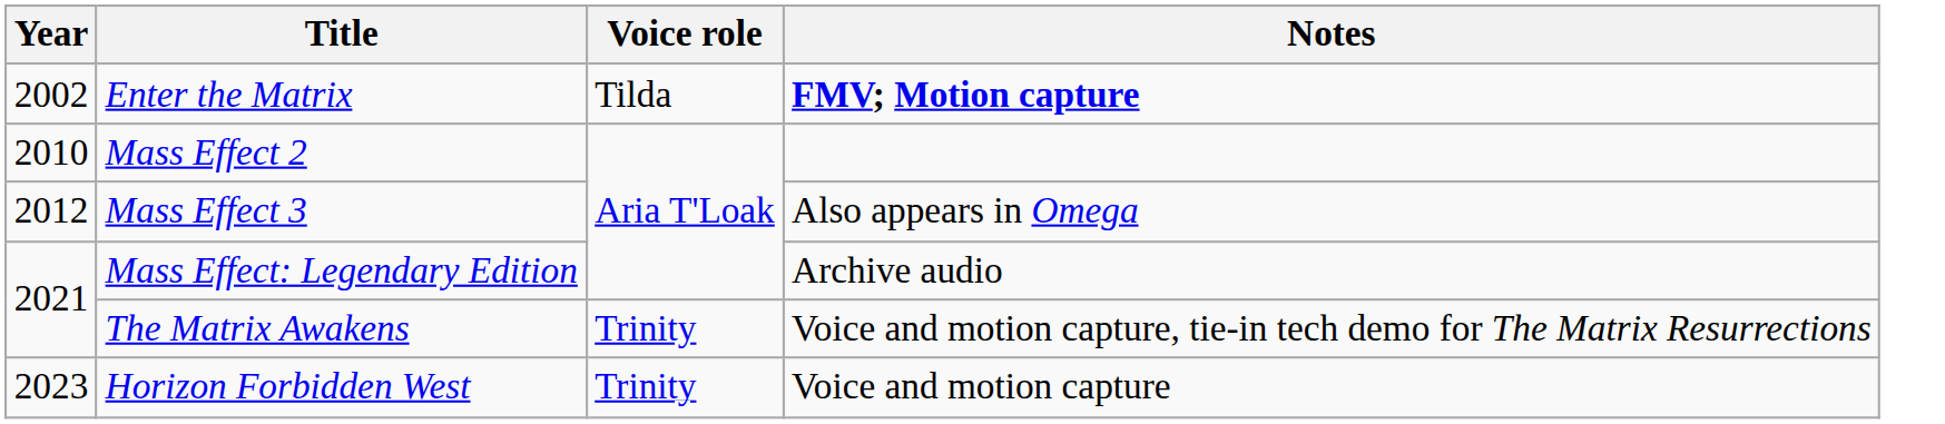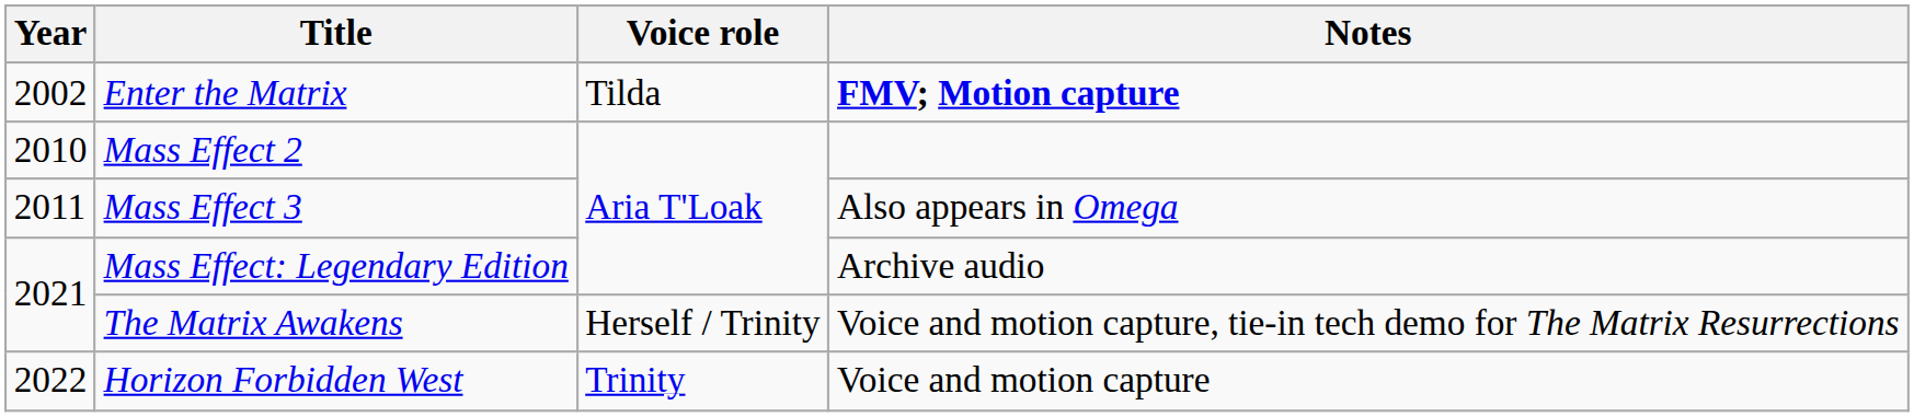Mass Effect 3 | Year: 2012 -> 2011
The Matrix Awakens | Voice role: Trinity -> Herself / Trinity
Horizon Forbidden West | Year: 2023 -> 2022
